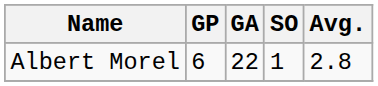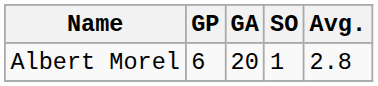Albert Morel | GA: 22 -> 20
